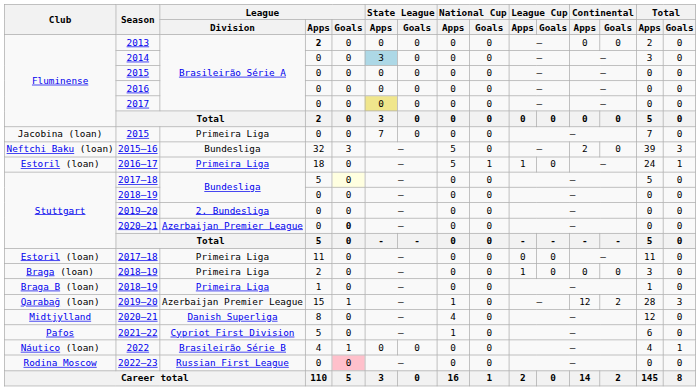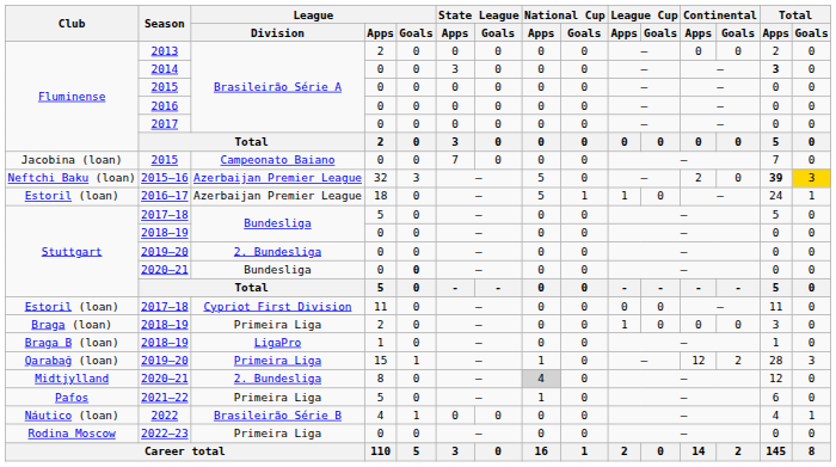2013 | League / Apps: bold -> normal
2014 | State League / Apps: lightblue background -> no background
2014 | Total / Apps: normal -> bold
2017 | State League / Apps: khaki background -> no background
Jacobina (loan) / 2015 | League / Division: Primeira Liga -> Campeonato Baiano
2015–16 | League / Division: Bundesliga -> Azerbaijan Premier League
2015–16 | Total / Apps: normal -> bold
2015–16 | Total / Goals: no background -> gold background
2016–17 | League / Division: Primeira Liga -> Azerbaijan Premier League
Stuttgart / 2017–18 | League / Goals: lightyellow background -> no background
Stuttgart / 2020–21 | League / Division: Azerbaijan Premier League -> Bundesliga
Estoril (loan) / 2017–18 | League / Division: Primeira Liga -> Cypriot First Division
Braga B (loan) / 2018–19 | League / Division: Primeira Liga -> LigaPro
Qarabağ (loan) / 2019–20 | League / Division: Azerbaijan Premier League -> Primeira Liga
Midtjylland / 2020–21 | League / Division: Danish Superliga -> 2. Bundesliga
Midtjylland / 2020–21 | National Cup / Apps: no background -> lightgrey background
2021–22 | League / Division: Cypriot First Division -> Primeira Liga
2022–23 | League / Division: Russian First League -> Primeira Liga
2022–23 | League / Goals: pink background -> no background
